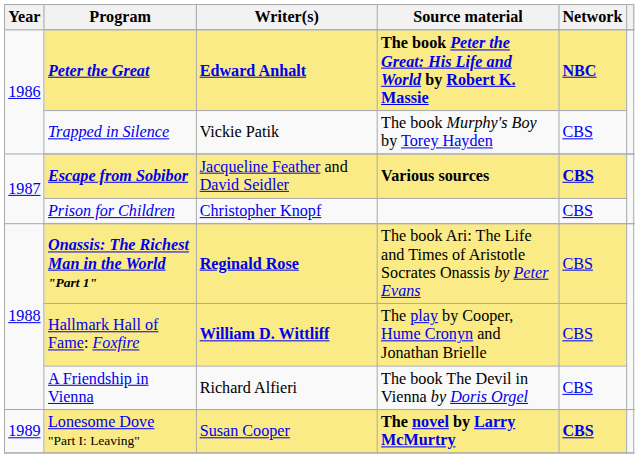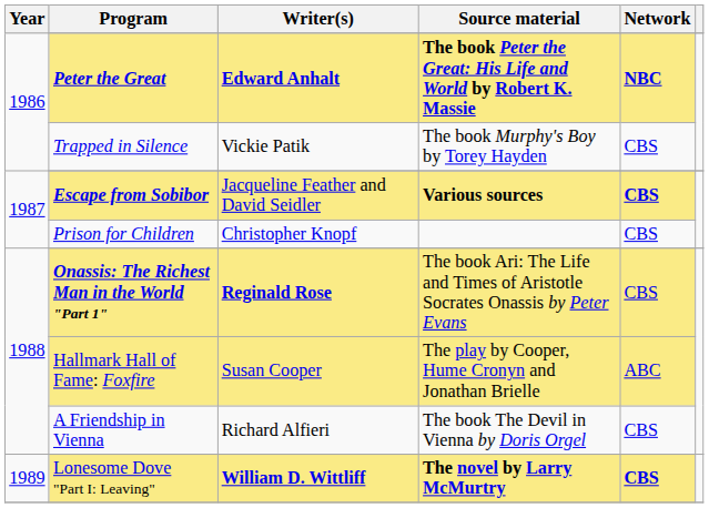Hallmark Hall of Fame: Foxfire | Writer(s): William D. Wittliff -> Susan Cooper
Hallmark Hall of Fame: Foxfire | Network: CBS -> ABC
Lonesome Dove "Part I: Leaving" | Writer(s): Susan Cooper -> William D. Wittliff
